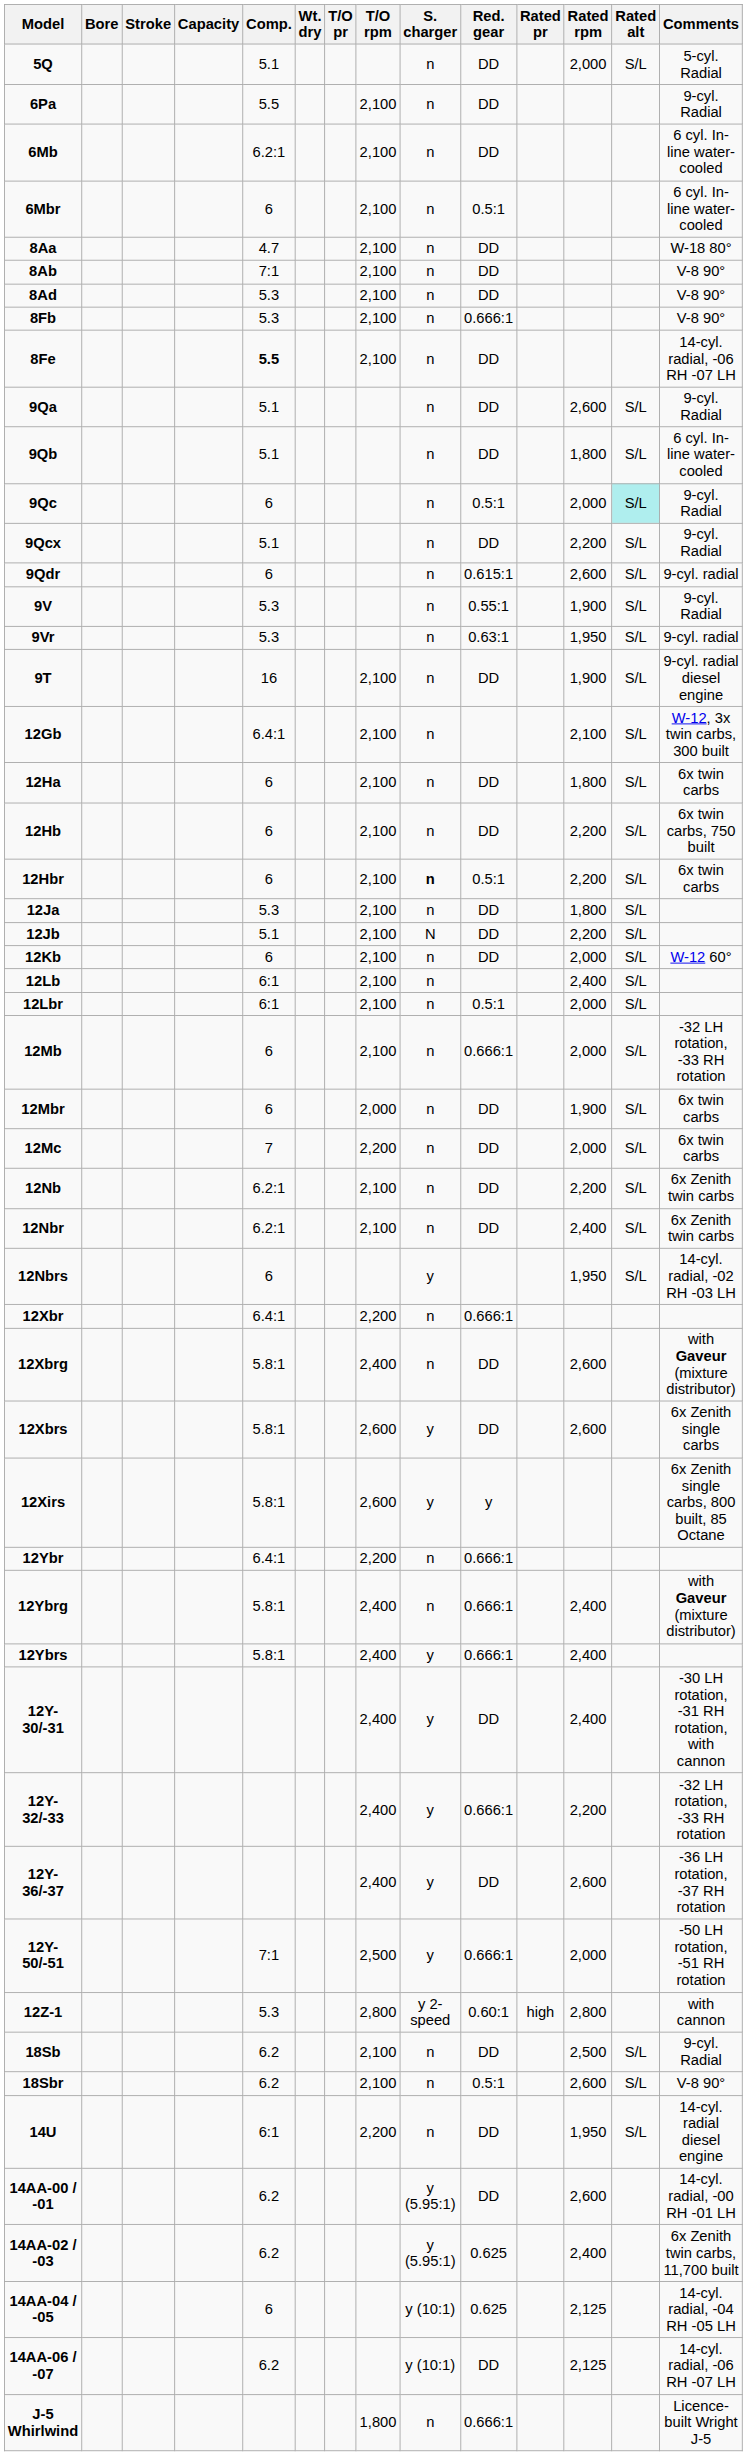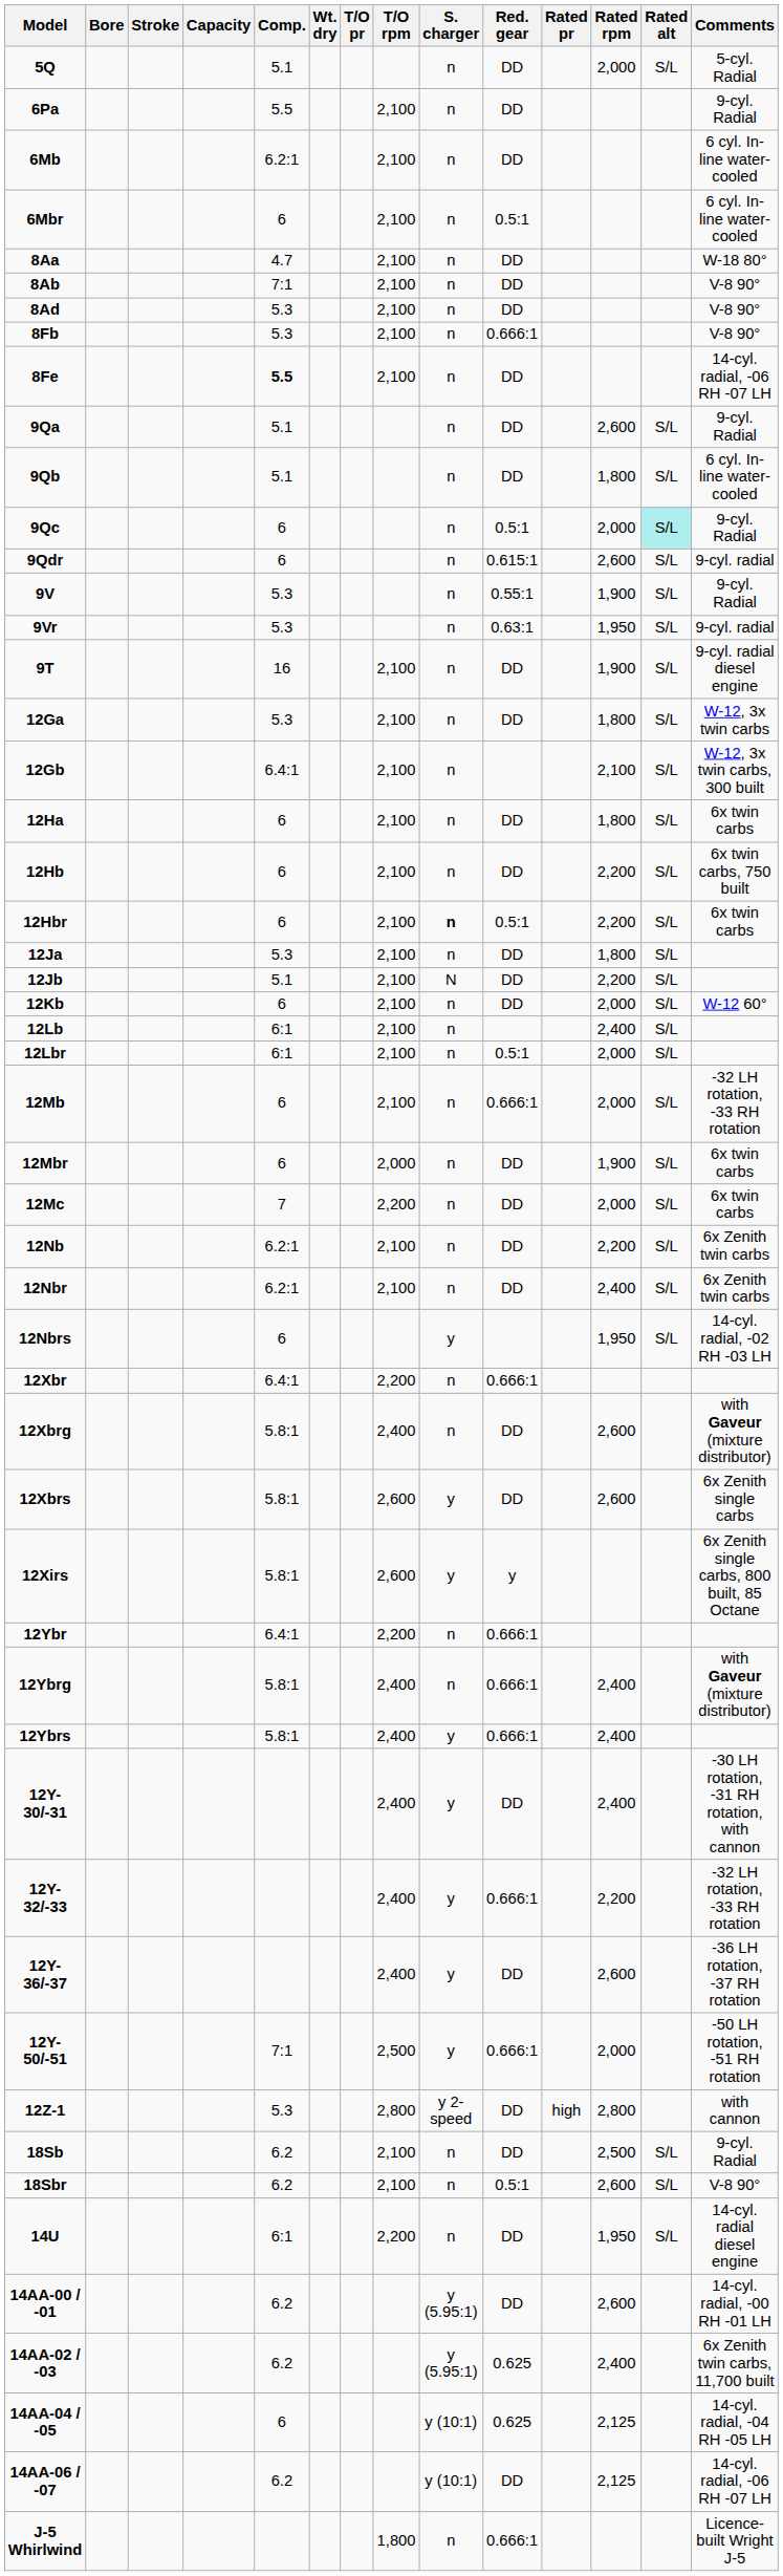- row: 9Qcx | 5.1 | n | DD | 2,200 | S/L | 9-cyl. Radial
+ row: 12Ga | 5.3 | 2,100 | n | DD | 1,800 | S/L | W-12, 3x twin carbs
12Z-1 | Red. gear: 0.60:1 -> DD
